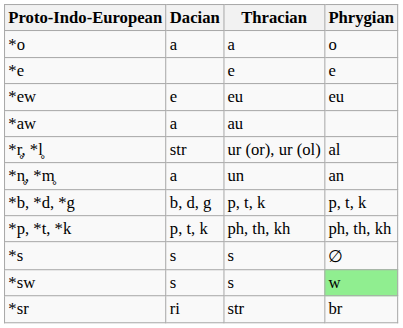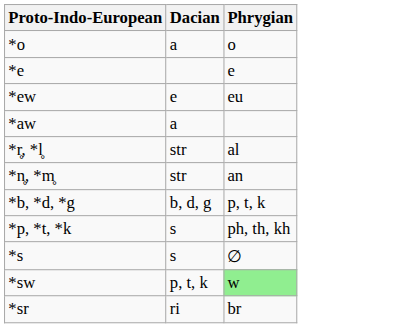- column: Thracian | a | e | eu | au | ur (or), ur (ol) | un | p, t, k | ph, th, kh | s | s | str
*n̥, *m̥ | Dacian: a -> str
*p, *t, *k | Dacian: p, t, k -> s
*sw | Dacian: s -> p, t, k
